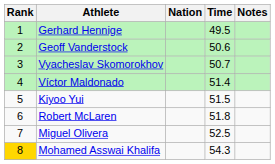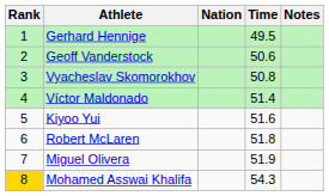Vyacheslav Skomorokhov | Time: 50.7 -> 50.8
Kiyoo Yui | Time: 51.5 -> 51.6
Miguel Olivera | Time: 52.5 -> 51.9
